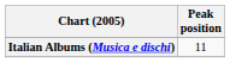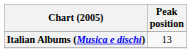Italian Albums (Musica e dischi) | Peak position: 11 -> 13
